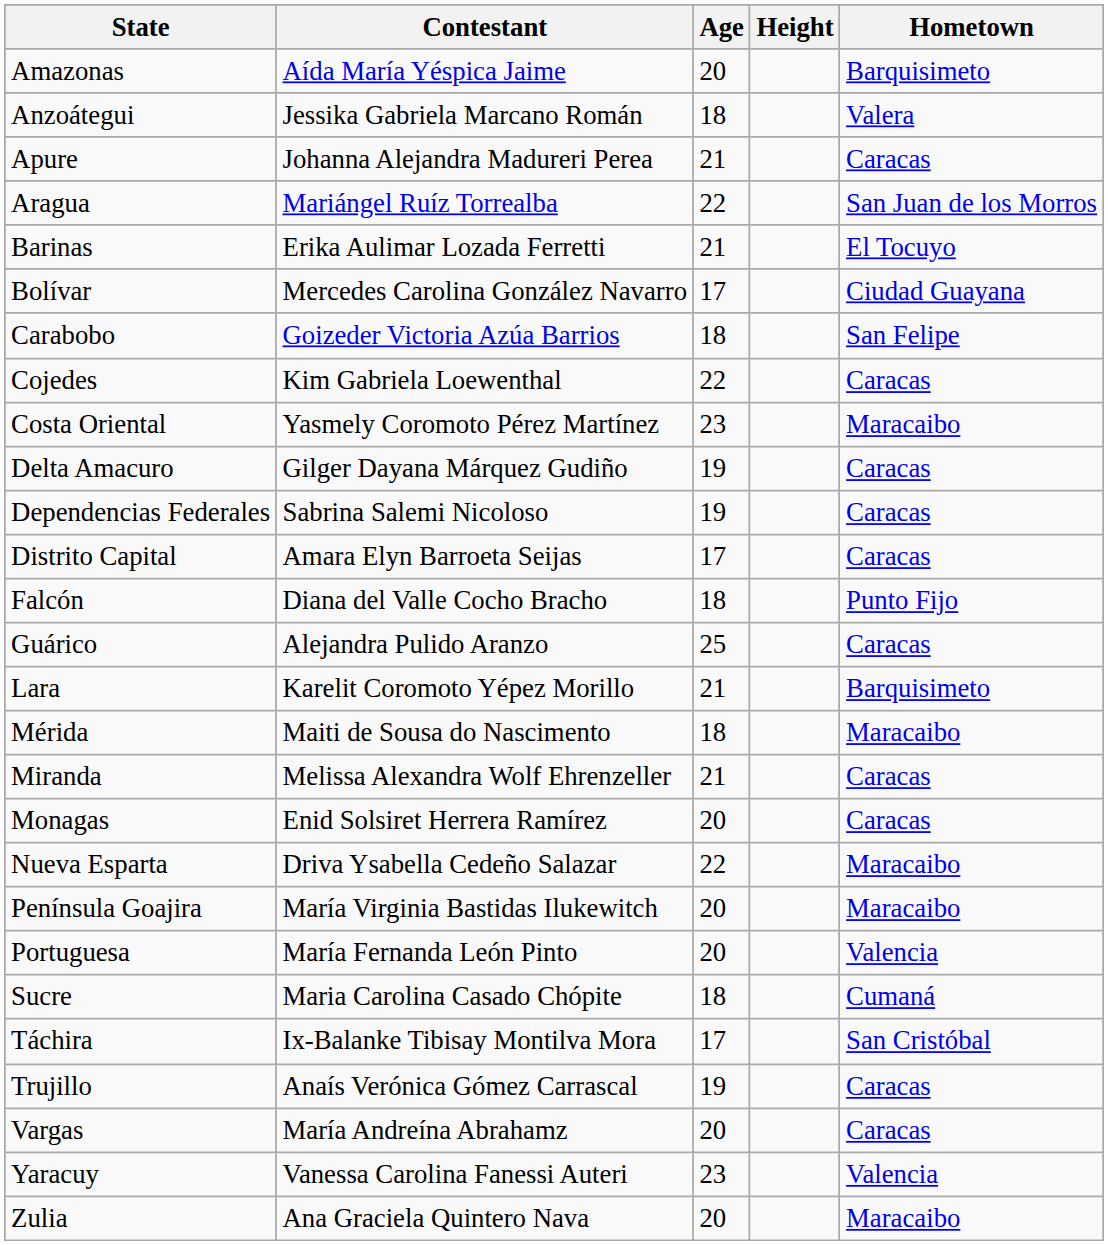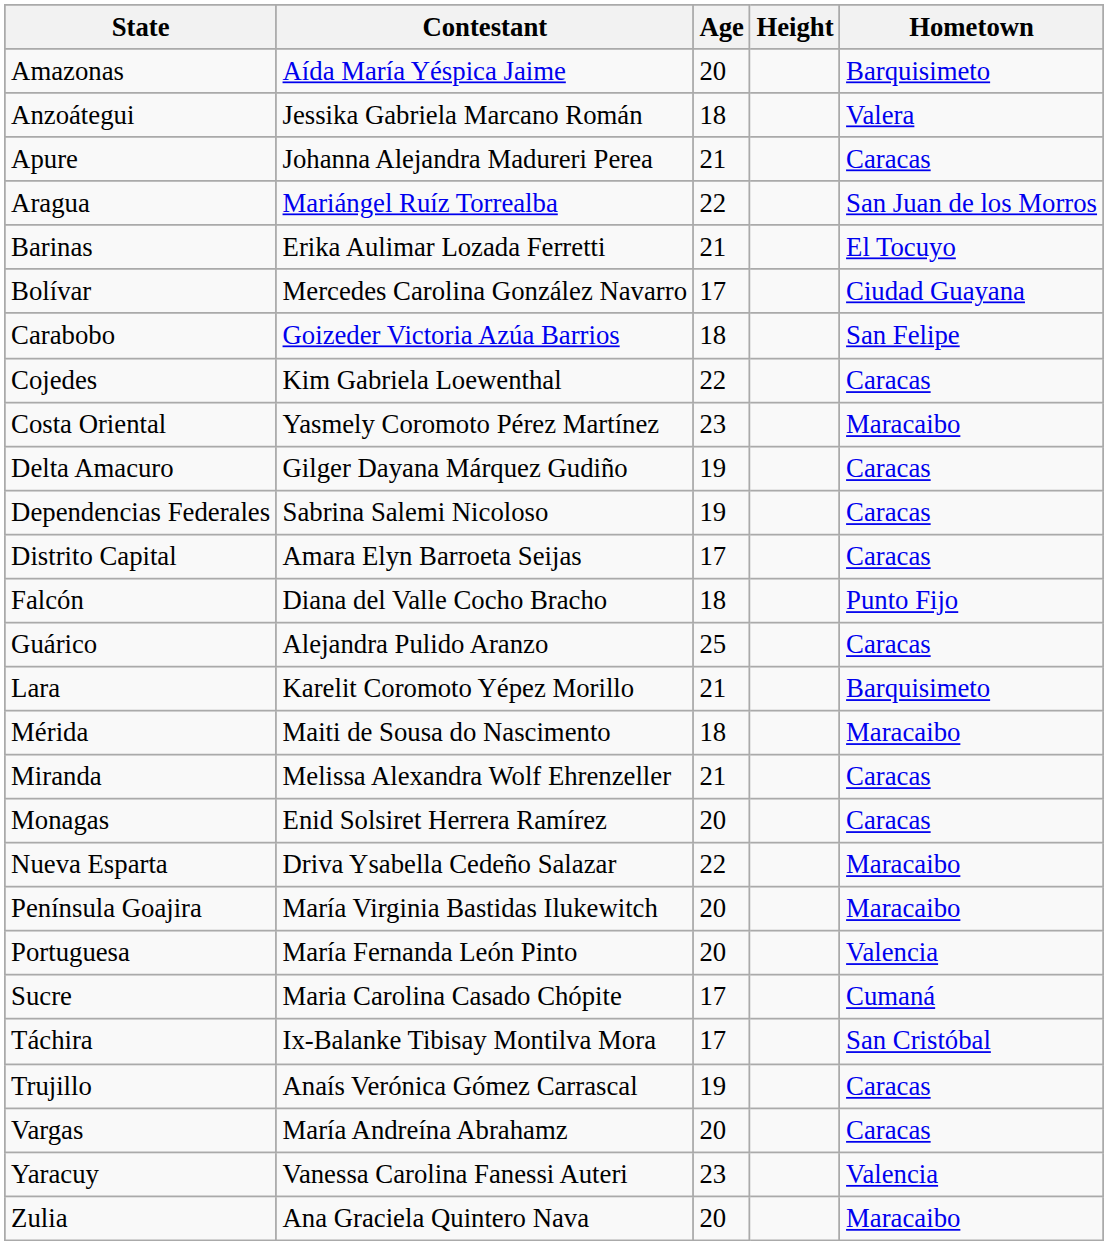Sucre | Age: 18 -> 17
